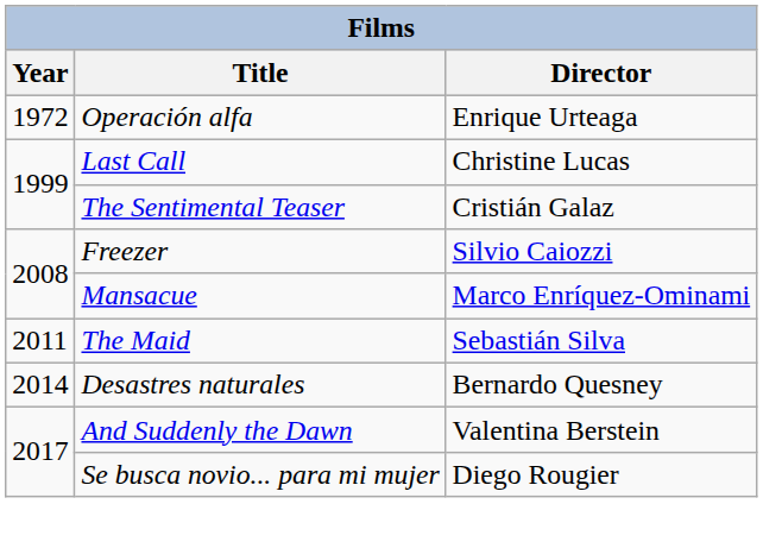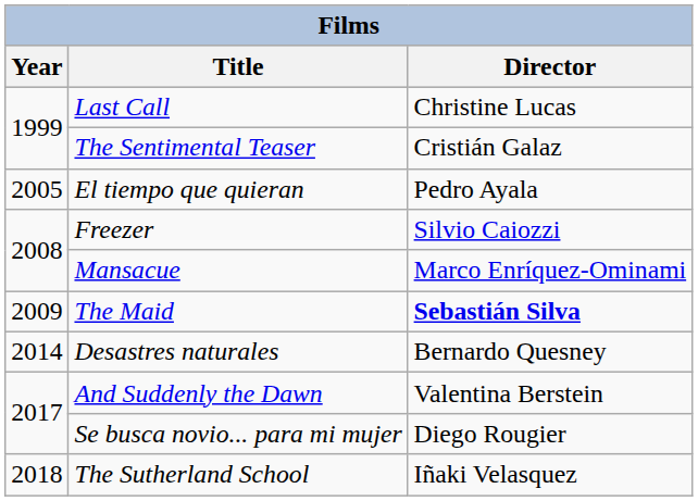- row: 1972 | Operación alfa | Enrique Urteaga
+ row: 2005 | El tiempo que quieran | Pedro Ayala
The Maid | Year: 2011 -> 2009
The Maid | Director: normal -> bold
+ row: 2018 | The Sutherland School | Iñaki Velasquez
